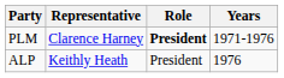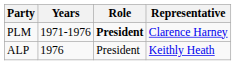columns swapped: Representative <-> Years
